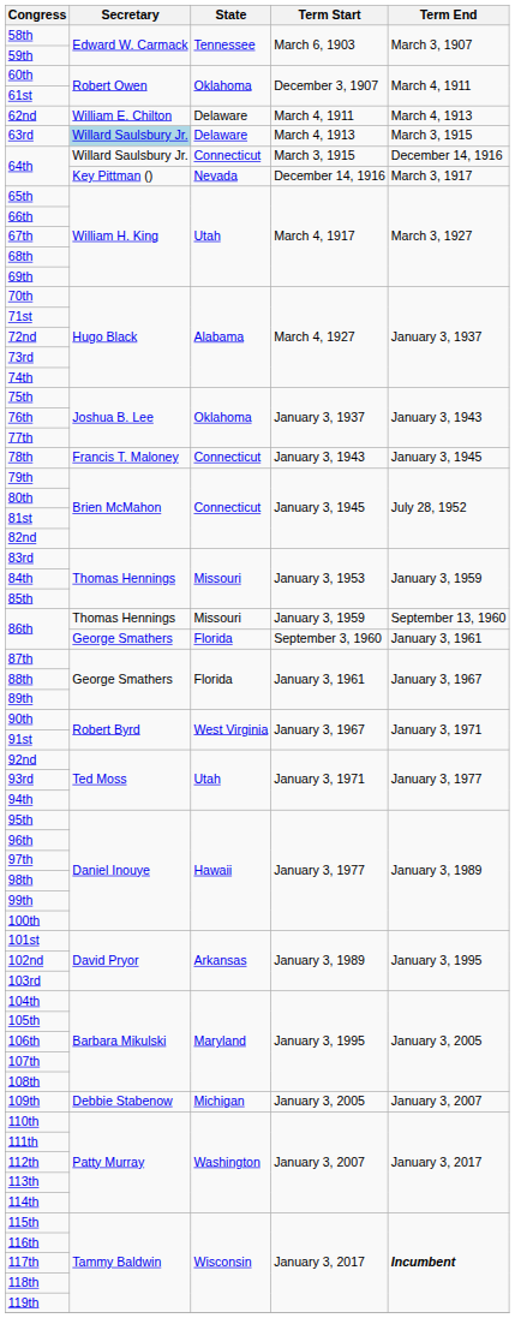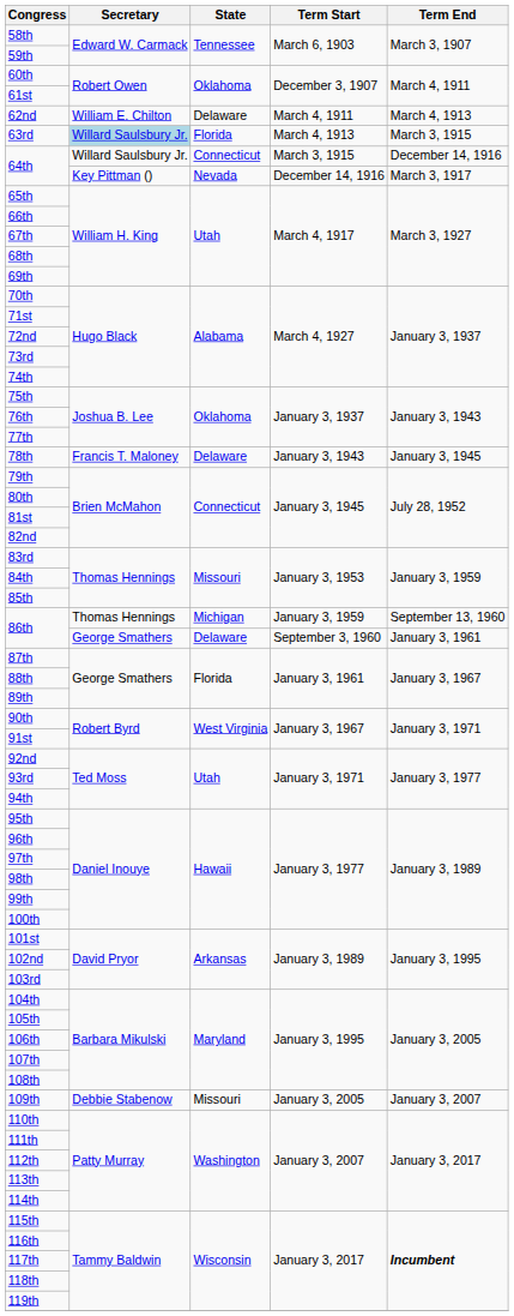63rd | State: Delaware -> Florida
78th | State: Connecticut -> Delaware
86th / January 3, 1959 | State: Missouri -> Michigan
86th / September 3, 1960 | State: Florida -> Delaware
109th | State: Michigan -> Missouri
